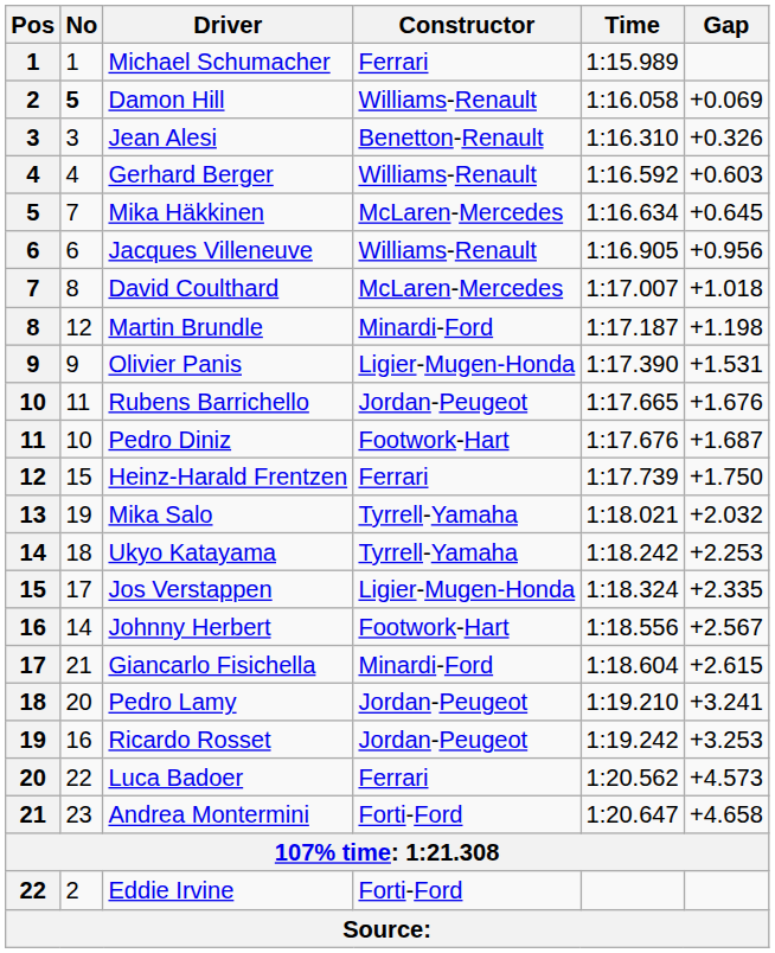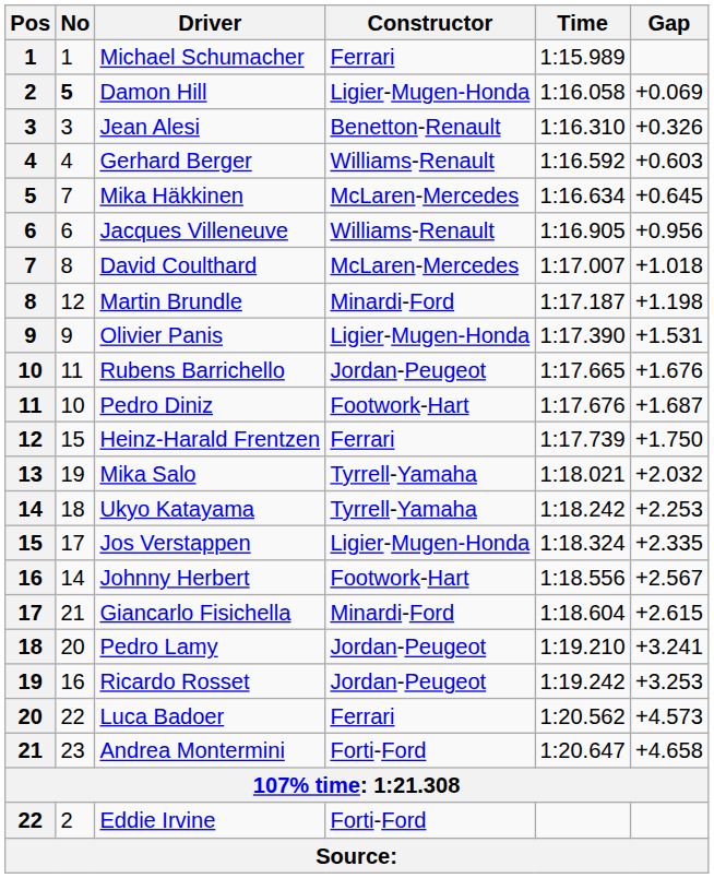Damon Hill | Constructor: Williams-Renault -> Ligier-Mugen-Honda
